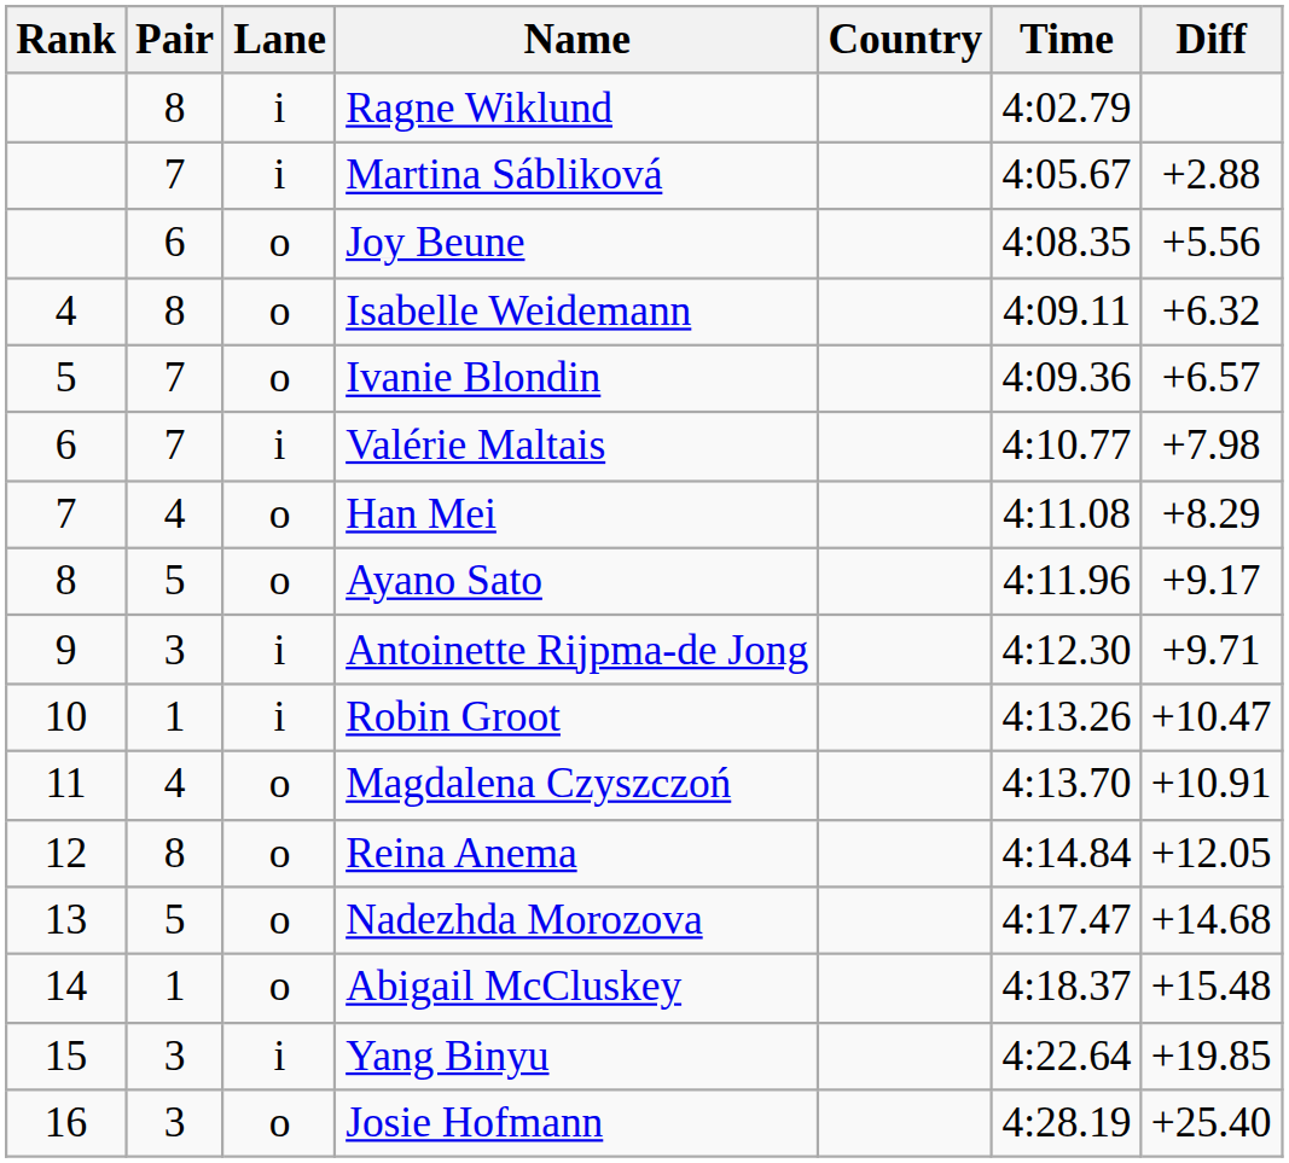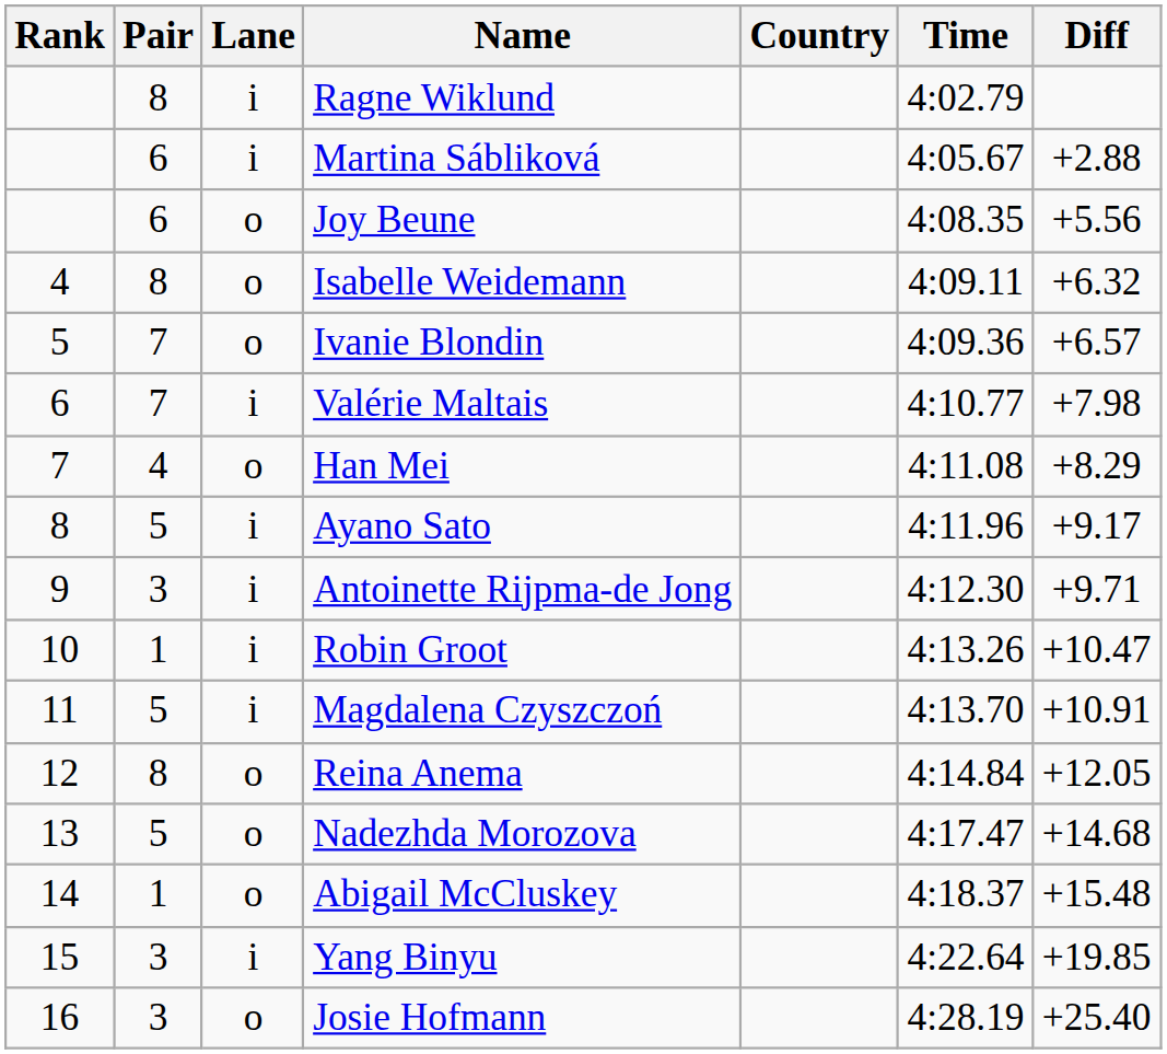Martina Sábliková | Pair: 7 -> 6
Ayano Sato | Lane: o -> i
Magdalena Czyszczoń | Pair: 4 -> 5
Magdalena Czyszczoń | Lane: o -> i
